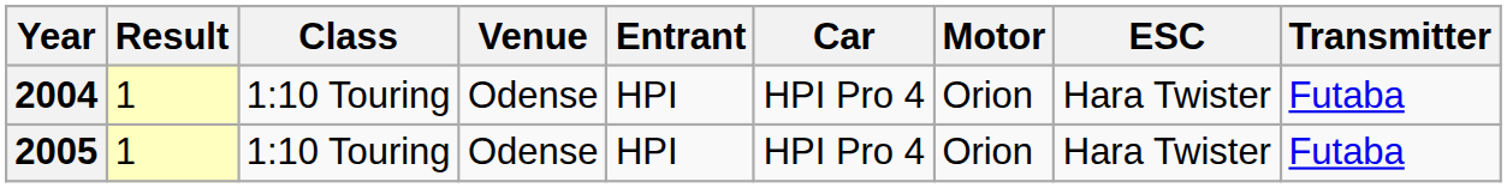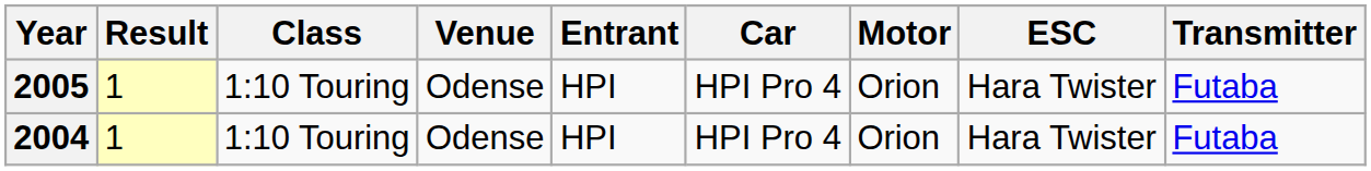rows swapped: 2004 <-> 2005
